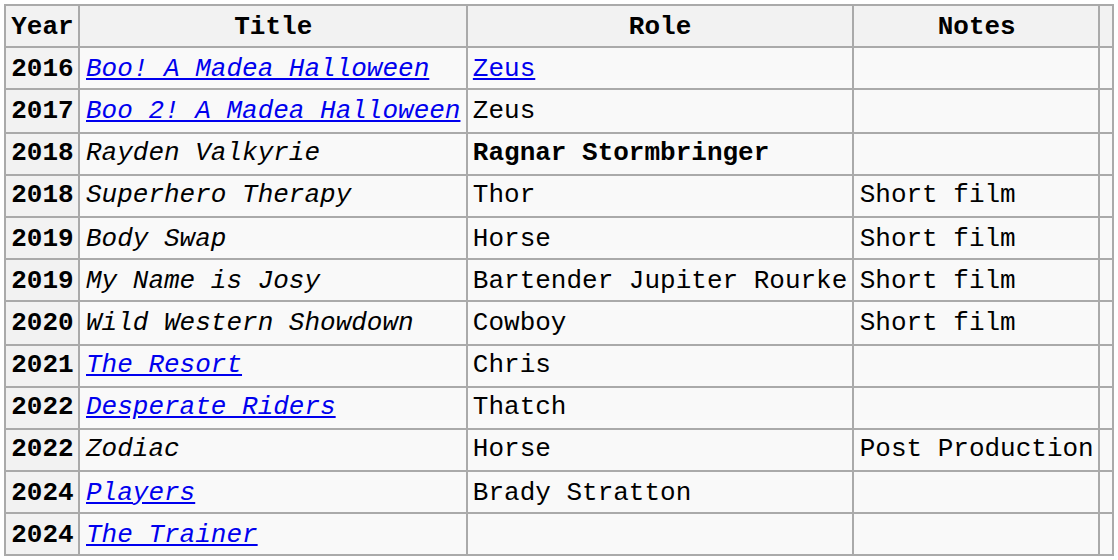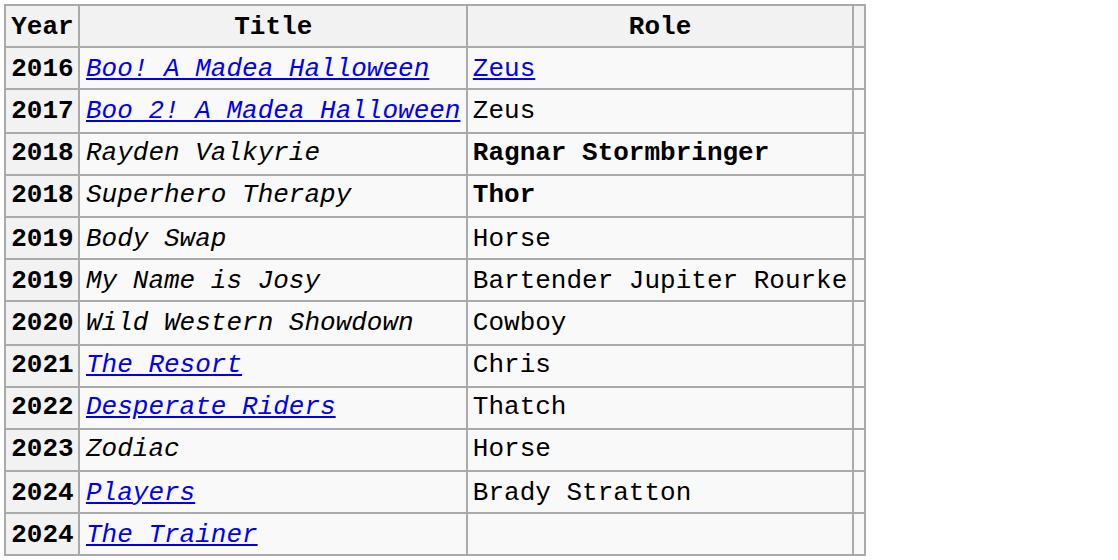- column: Notes | Short film | Short film | Short film | Short film | Post Production
Superhero Therapy | Role: normal -> bold
Zodiac | Year: 2022 -> 2023
